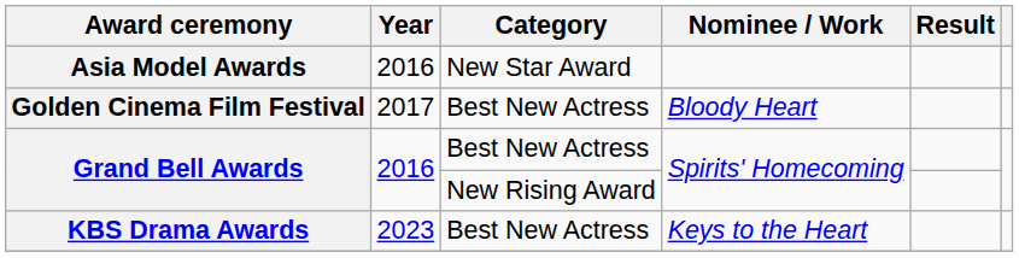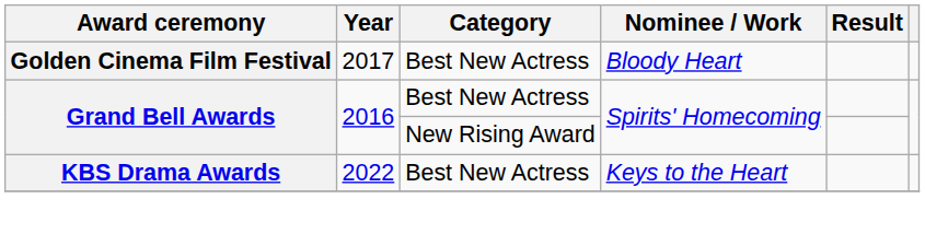- row: Asia Model Awards | 2016 | New Star Award
KBS Drama Awards | Year: 2023 -> 2022
